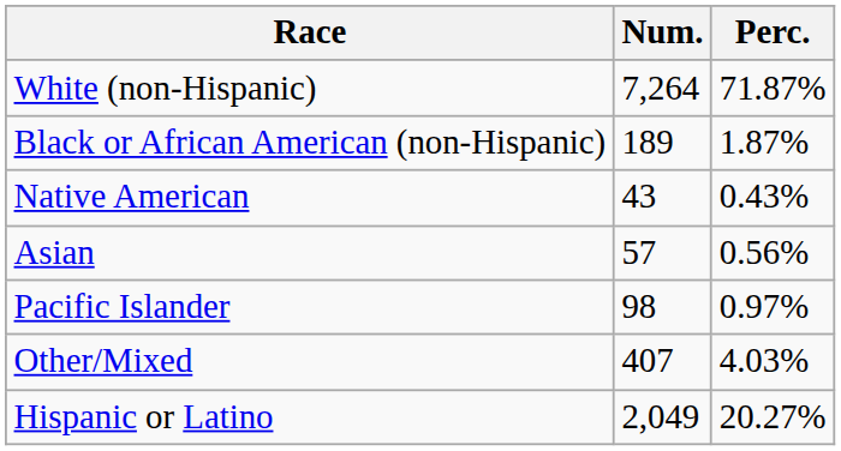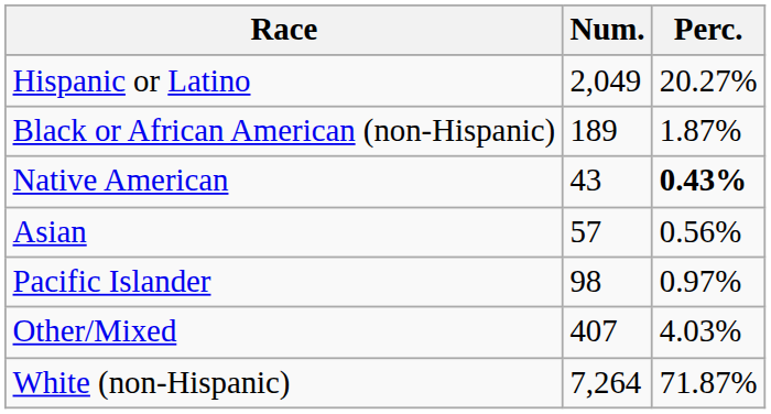rows swapped: White (non-Hispanic) <-> Hispanic or Latino
Native American | Perc.: normal -> bold
